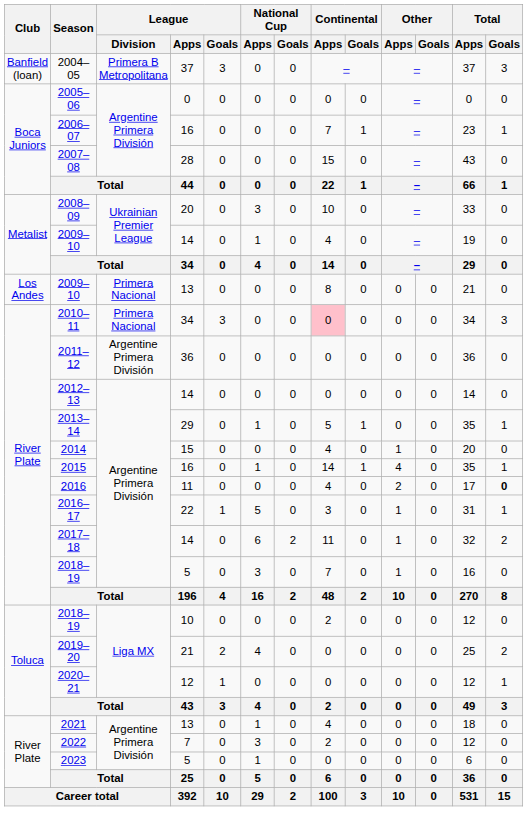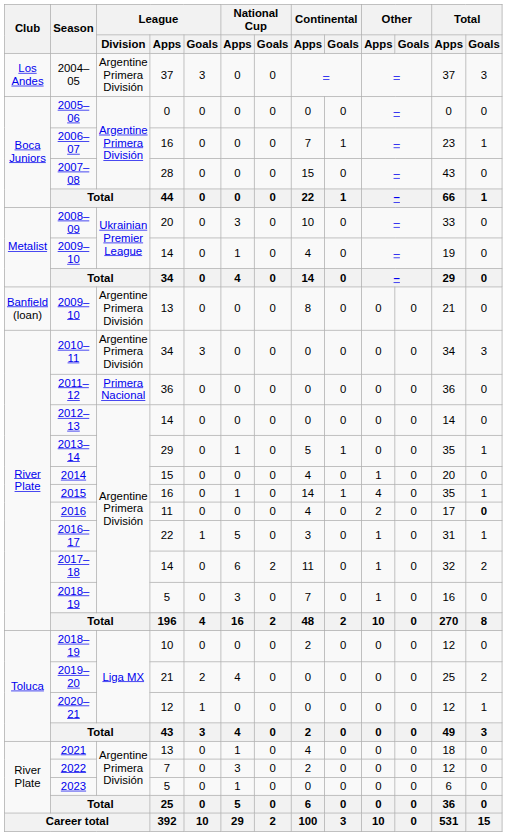2004–05 | Club: Banfield (loan) -> Los Andes
2004–05 | League / Division: Primera B Metropolitana -> Argentine Primera División
2009–10 / 13 | Club: Los Andes -> Banfield (loan)
2009–10 / 13 | League / Division: Primera Nacional -> Argentine Primera División
2010–11 | League / Division: Primera Nacional -> Argentine Primera División
2010–11 | Continental / Apps: pink background -> no background
2011–12 | League / Division: Argentine Primera División -> Primera Nacional
